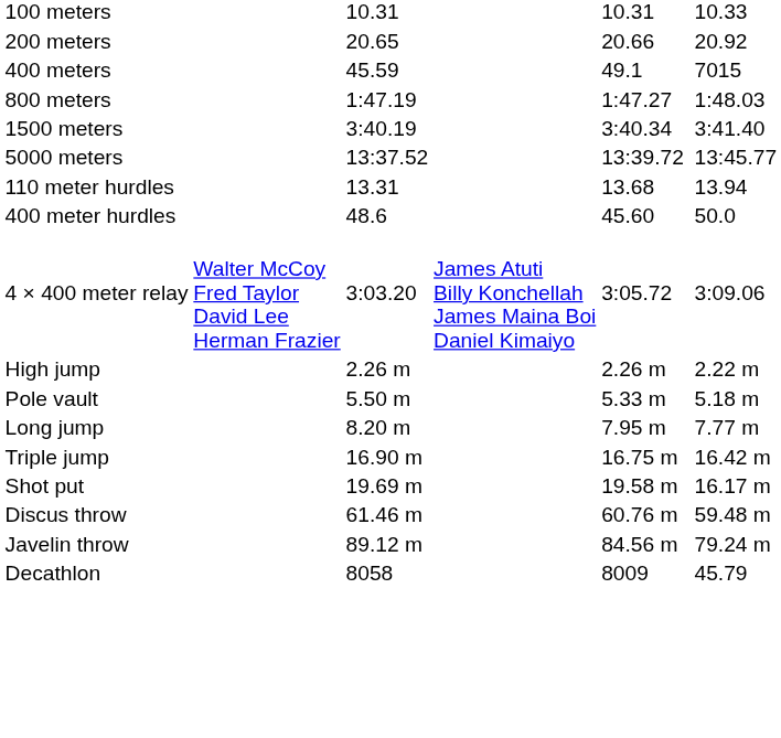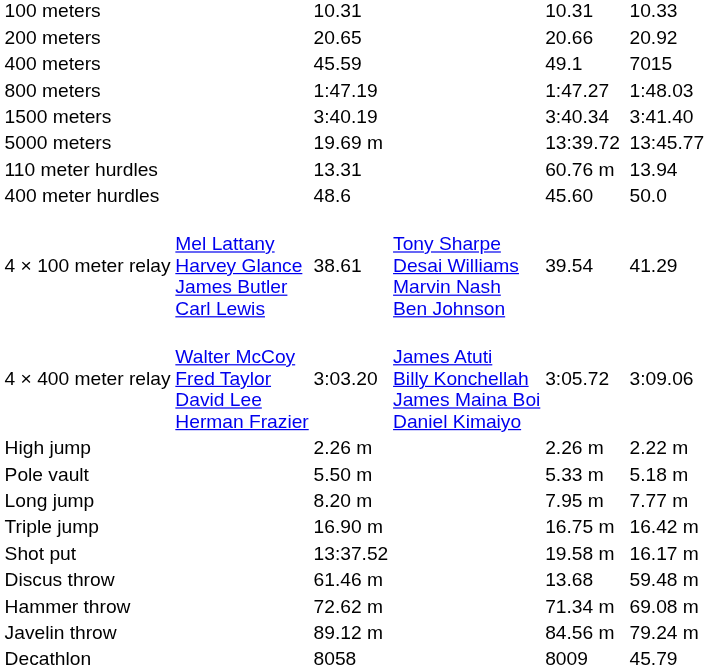5000 meters | column 3: 13:37.52 -> 19.69 m
110 meter hurdles | column 5: 13.68 -> 60.76 m
+ row: 4 × 100 meter relay | Mel Lattany Harvey Glance James Butler Carl Lewis | 38.61 | Tony Sharpe Desai Williams Marvin Nash Ben Johnson | 39.54 | 41.29
Shot put | column 3: 19.69 m -> 13:37.52
Discus throw | column 5: 60.76 m -> 13.68
+ row: Hammer throw | 72.62 m | 71.34 m | 69.08 m
